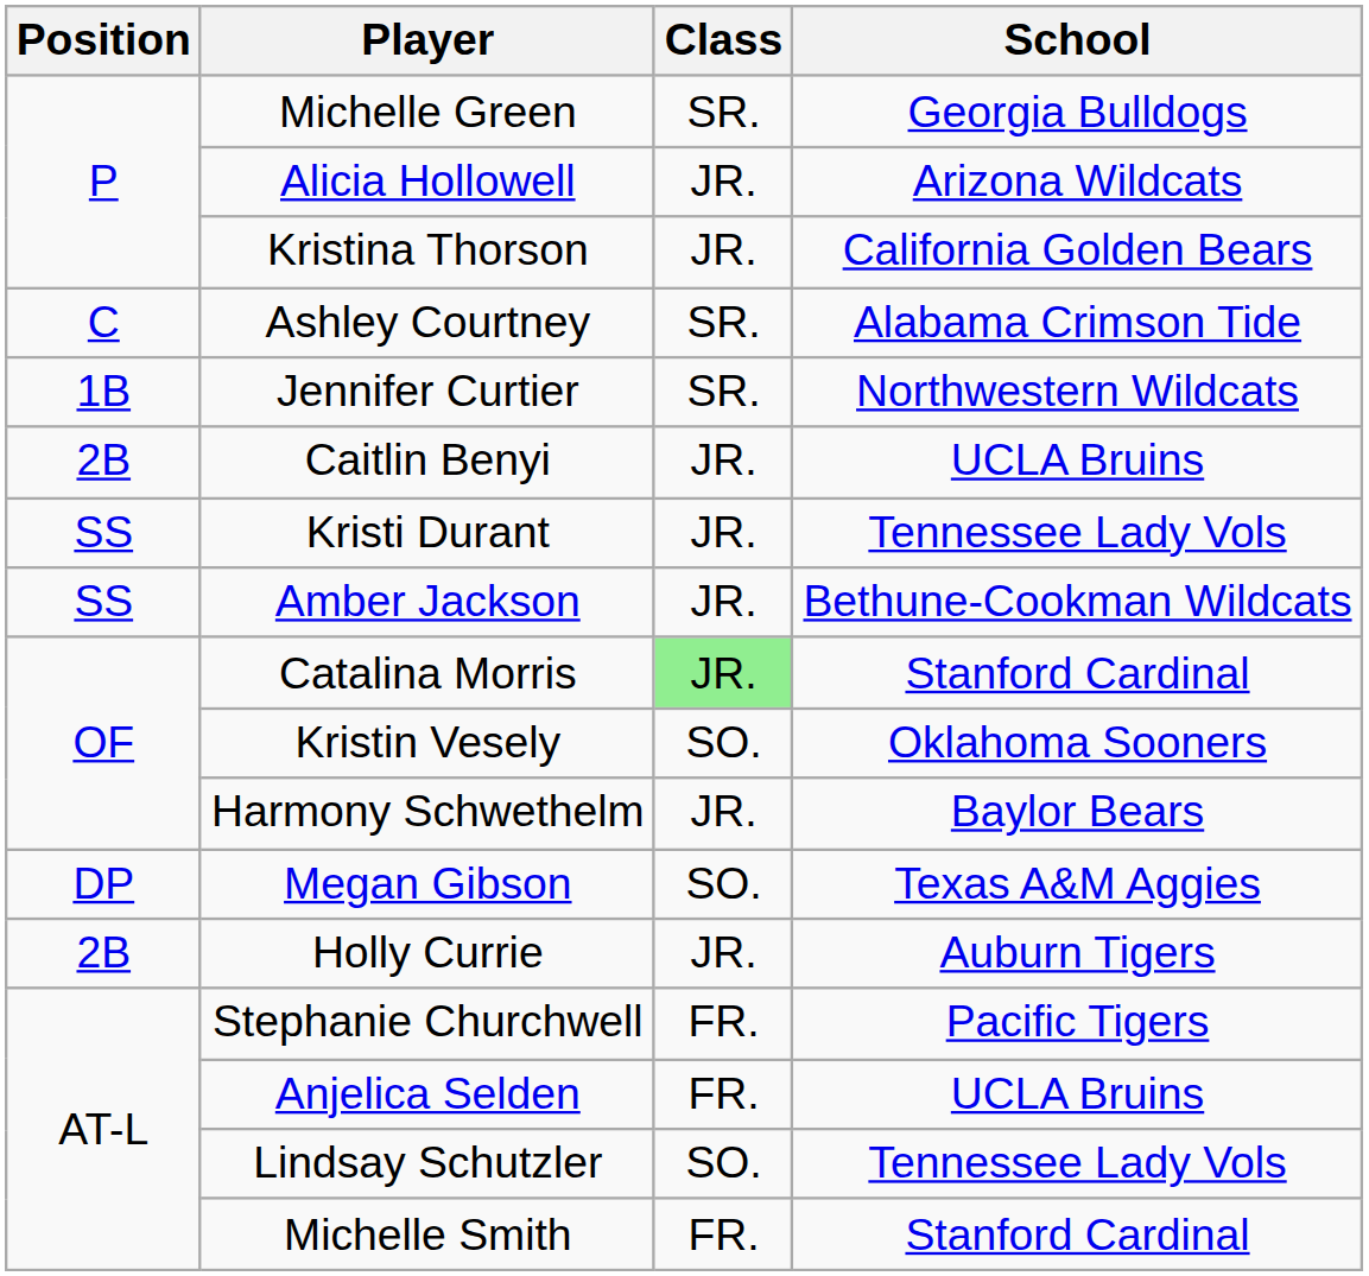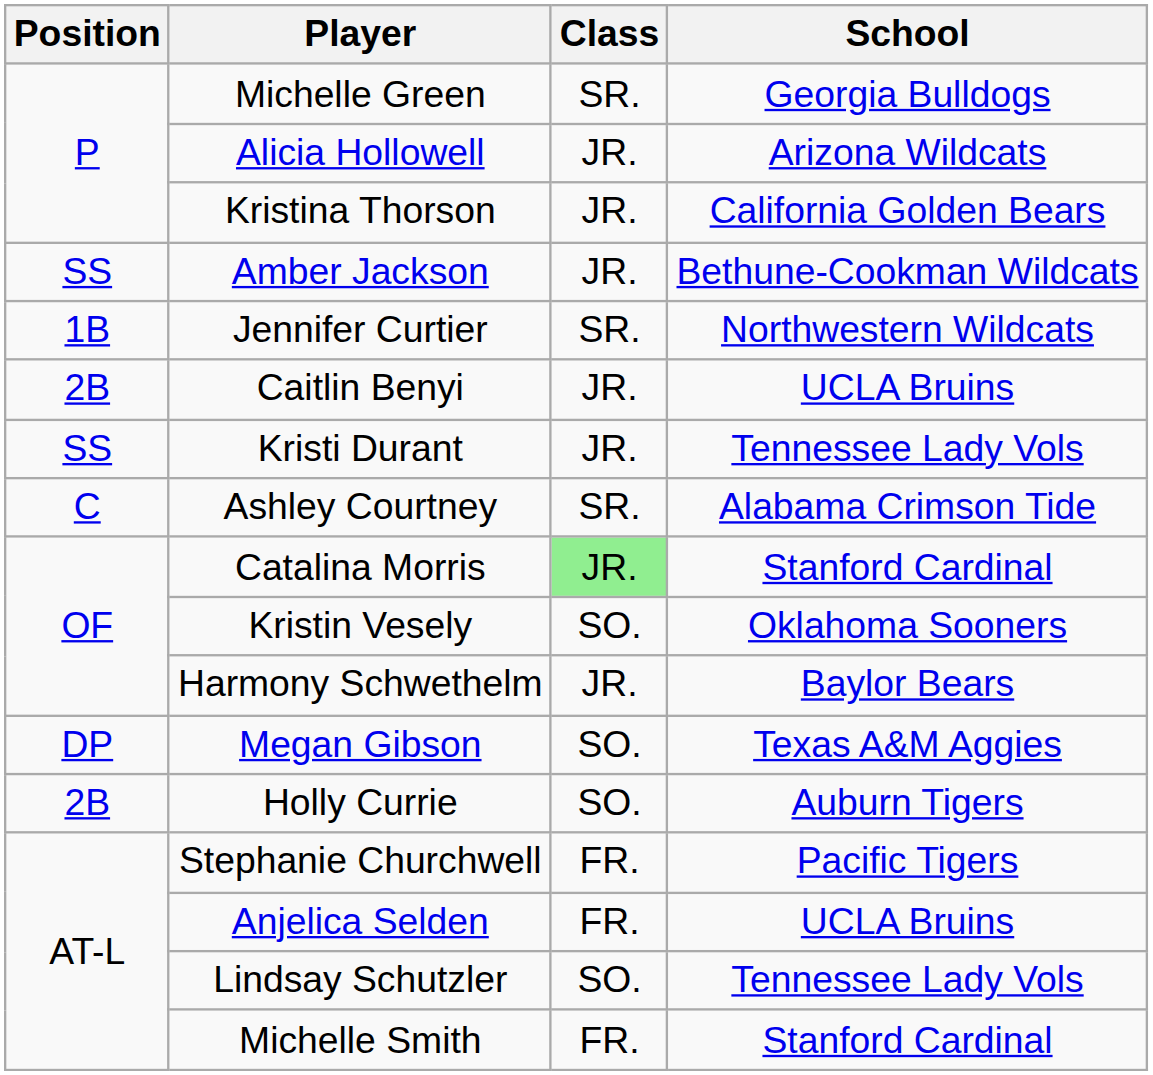rows swapped: Ashley Courtney <-> Amber Jackson
Holly Currie | Class: JR. -> SO.
